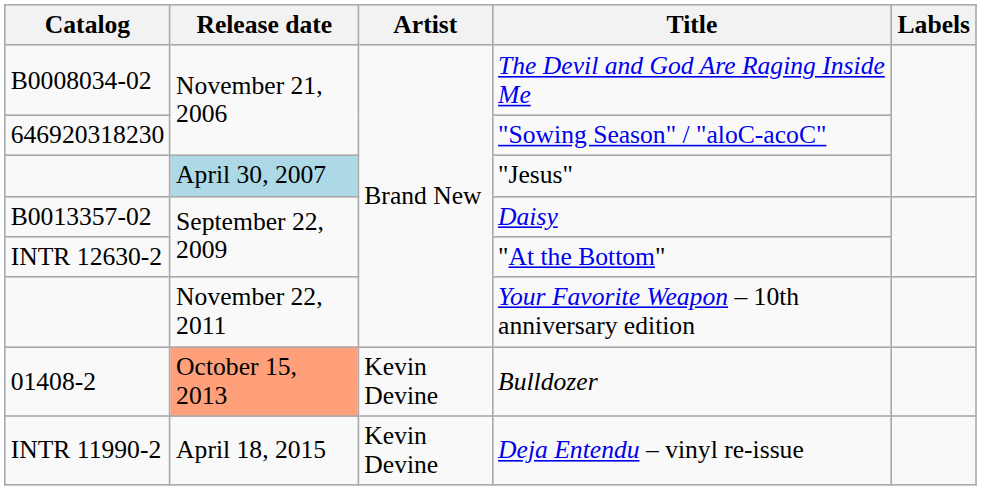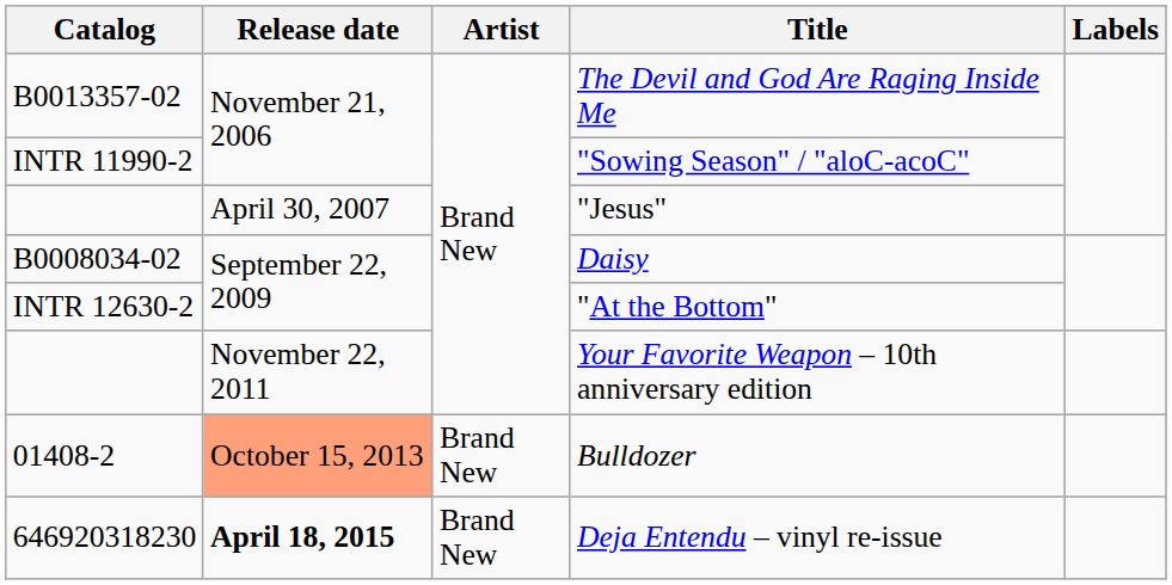The Devil and God Are Raging Inside Me | Catalog: B0008034-02 -> B0013357-02
"Sowing Season" / "aloC-acoC" | Catalog: 646920318230 -> INTR 11990-2
"Jesus" | Release date: lightblue background -> no background
Daisy | Catalog: B0013357-02 -> B0008034-02
Bulldozer | Artist: Kevin Devine -> Brand New
Deja Entendu – vinyl re-issue | Catalog: INTR 11990-2 -> 646920318230
Deja Entendu – vinyl re-issue | Release date: normal -> bold
Deja Entendu – vinyl re-issue | Artist: Kevin Devine -> Brand New
